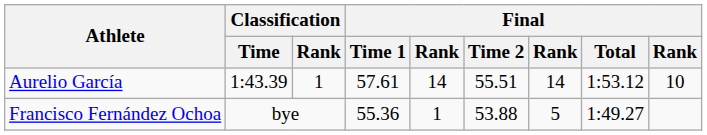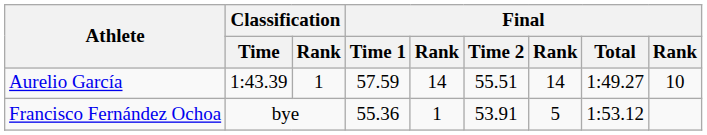Aurelio García | Final / Time 1: 57.61 -> 57.59
Aurelio García | Final / Total: 1:53.12 -> 1:49.27
Francisco Fernández Ochoa | Final / Time 2: 53.88 -> 53.91
Francisco Fernández Ochoa | Final / Total: 1:49.27 -> 1:53.12
